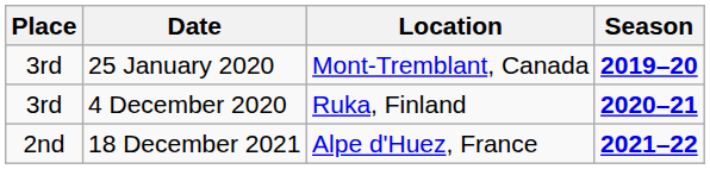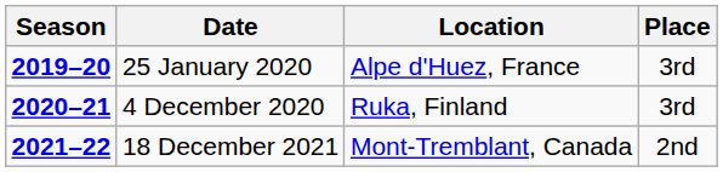columns swapped: Season <-> Place
25 January 2020 | Location: Mont-Tremblant, Canada -> Alpe d'Huez, France
18 December 2021 | Location: Alpe d'Huez, France -> Mont-Tremblant, Canada
